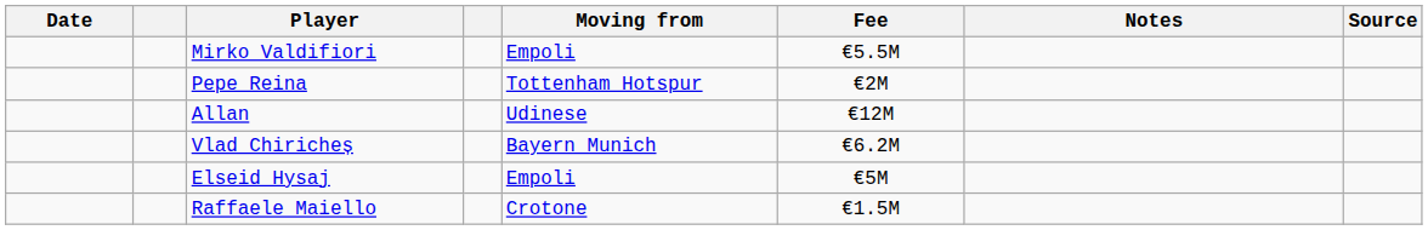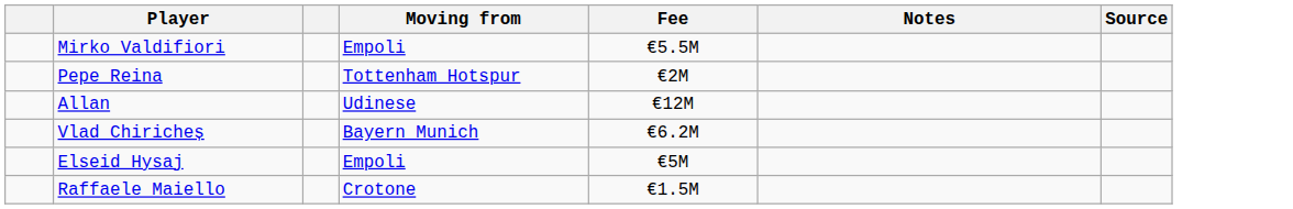- column: Date
